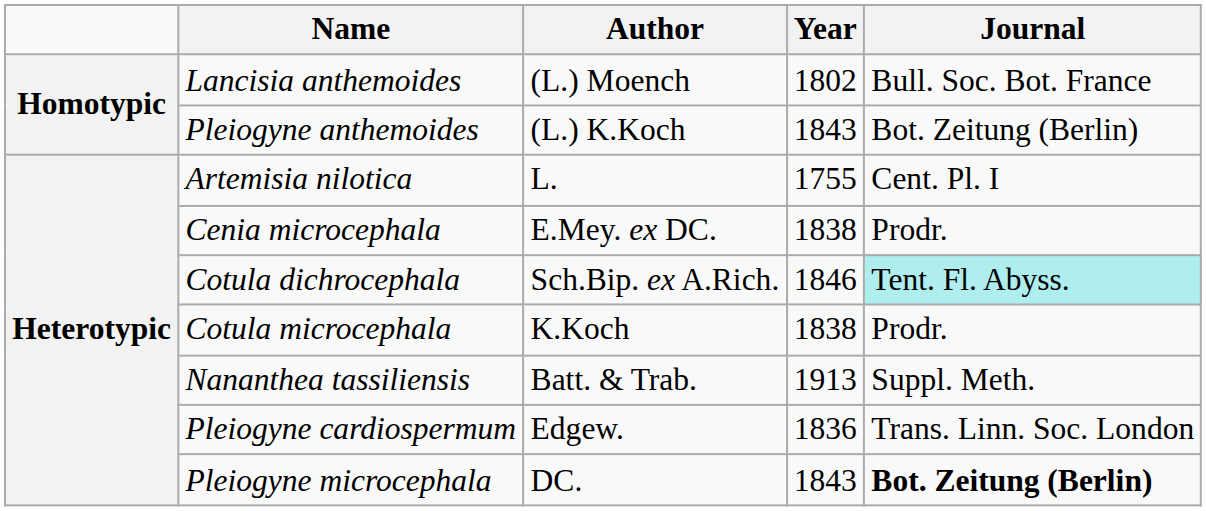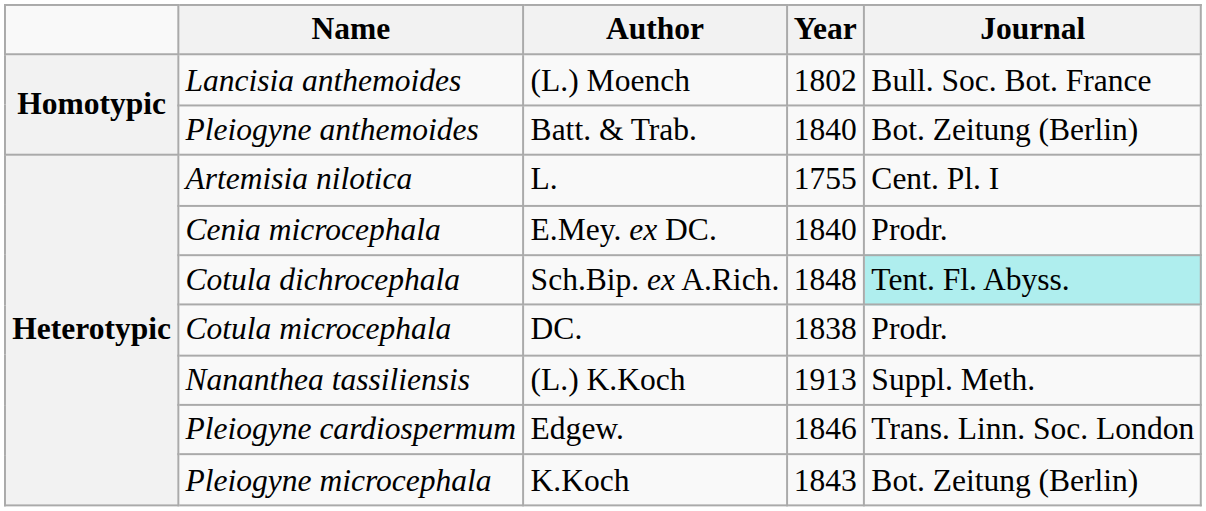Pleiogyne anthemoides | Author: (L.) K.Koch -> Batt. & Trab.
Pleiogyne anthemoides | Year: 1843 -> 1840
Cenia microcephala | Year: 1838 -> 1840
Cotula dichrocephala | Year: 1846 -> 1848
Cotula microcephala | Author: K.Koch -> DC.
Nananthea tassiliensis | Author: Batt. & Trab. -> (L.) K.Koch
Pleiogyne cardiospermum | Year: 1836 -> 1846
Pleiogyne microcephala | Author: DC. -> K.Koch
Pleiogyne microcephala | Journal: bold -> normal
